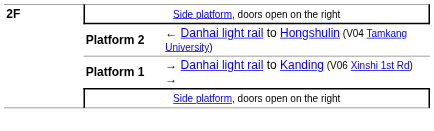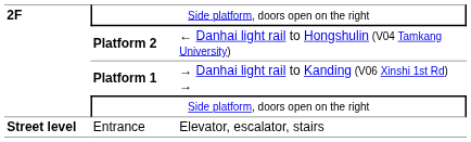+ row: Street level | Entrance | Elevator, escalator, stairs
